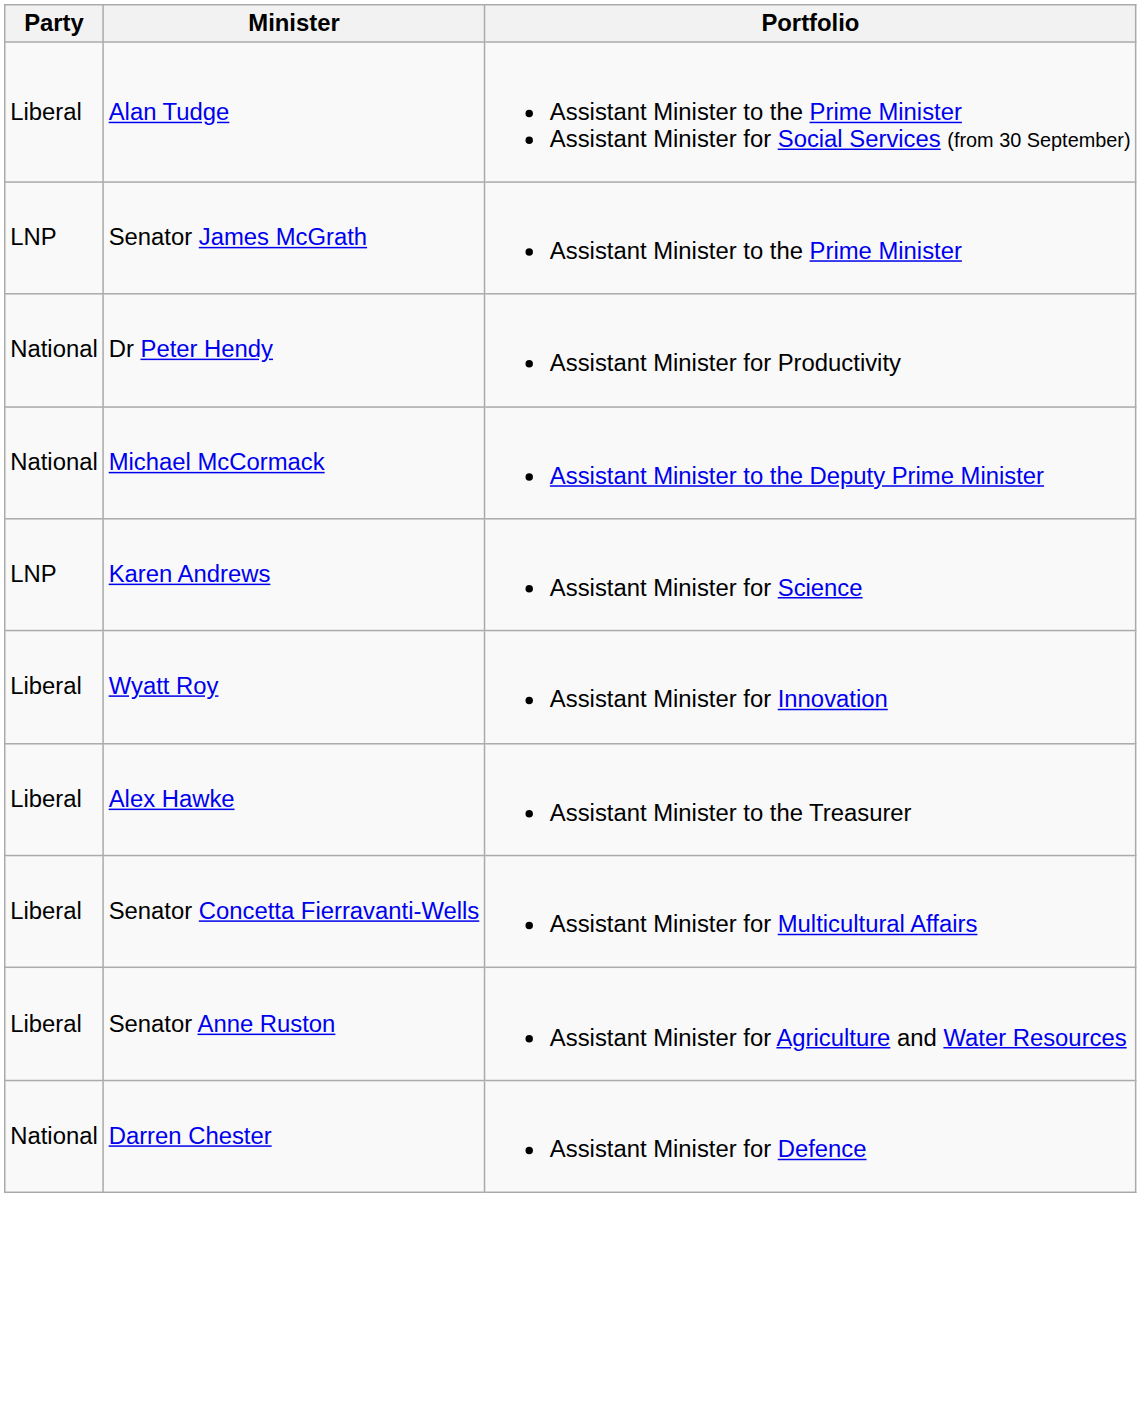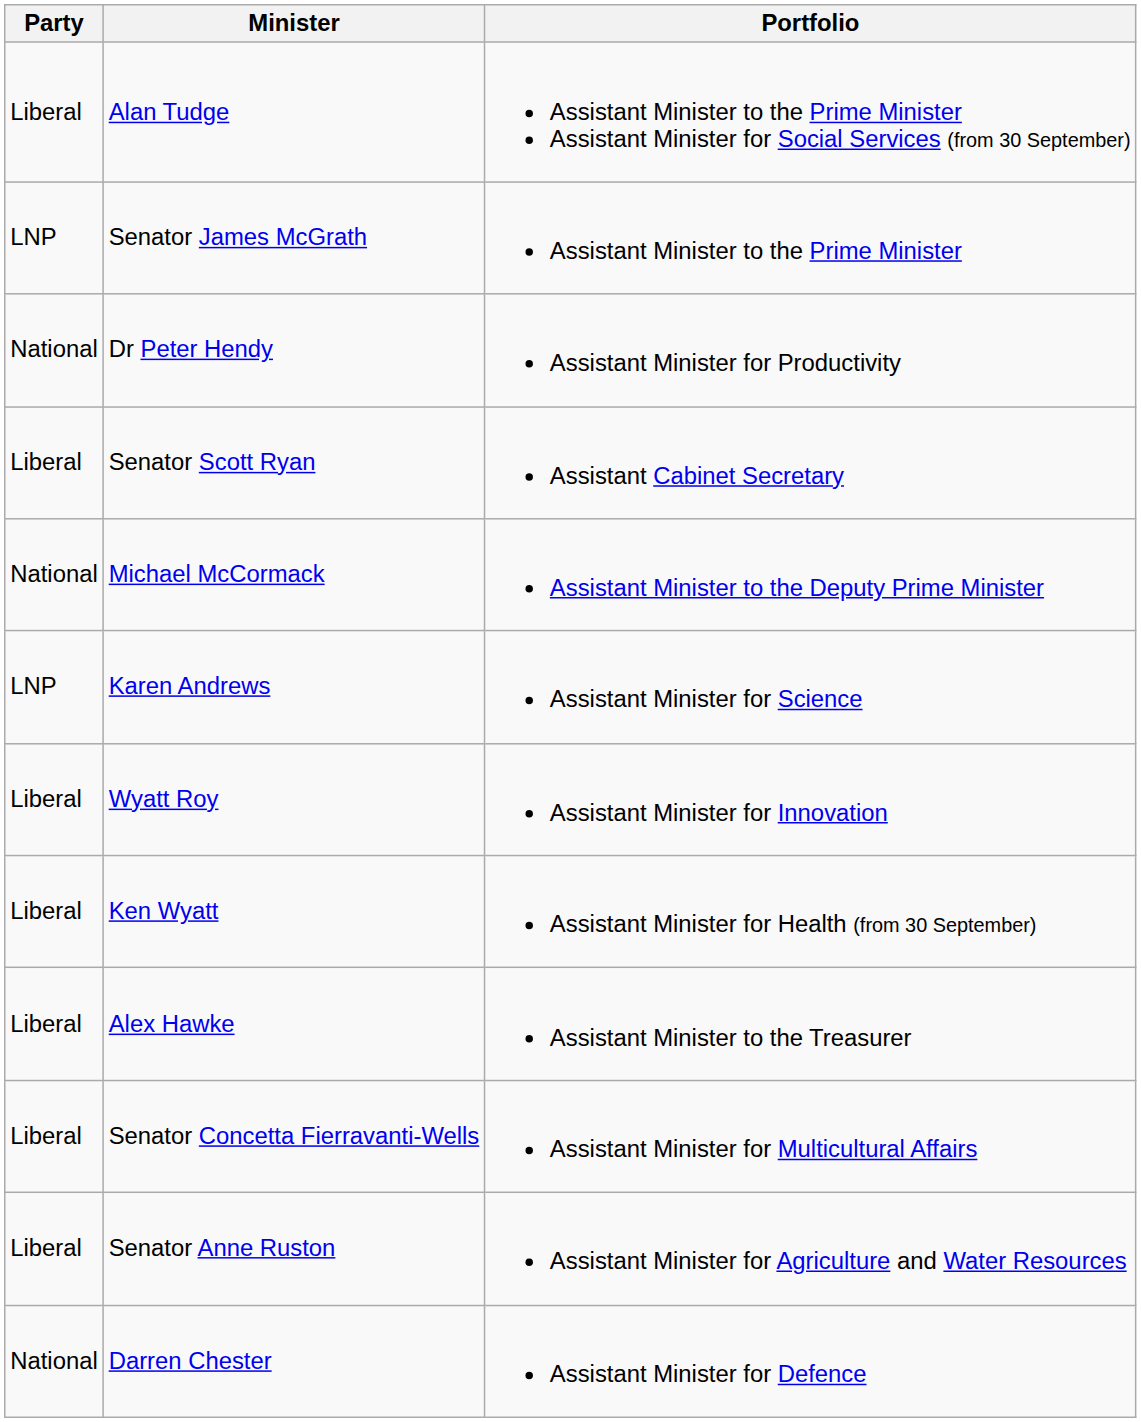+ row: Liberal | Senator Scott Ryan | Assistant Cabinet Secretary
+ row: Liberal | Ken Wyatt | Assistant Minister for Health (from 30 September)
